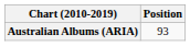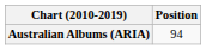Australian Albums (ARIA) | Position: 93 -> 94
